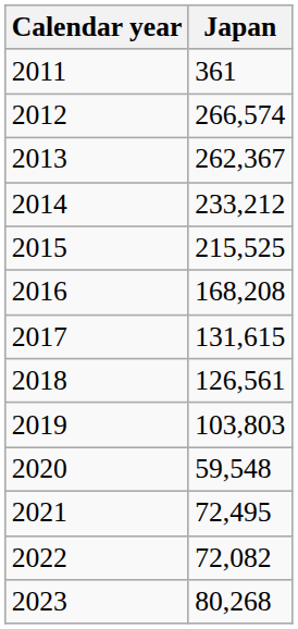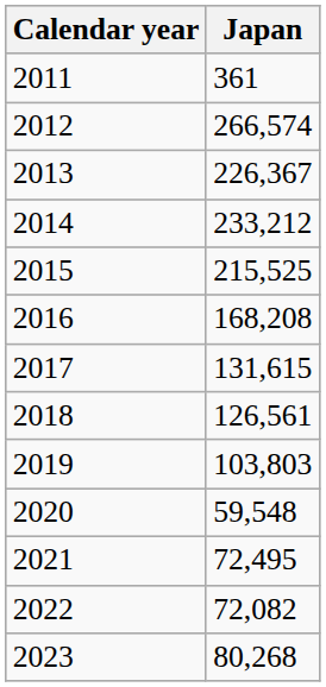2013 | Japan: 262,367 -> 226,367
